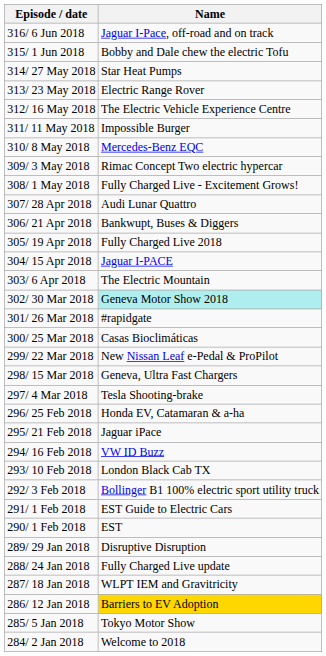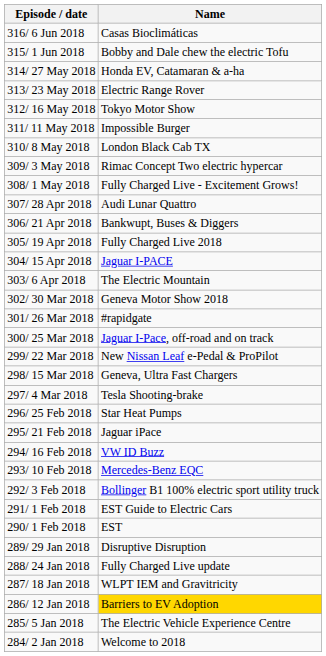316/ 6 Jun 2018 | Name: Jaguar I-Pace, off-road and on track -> Casas Bioclimáticas
314/ 27 May 2018 | Name: Star Heat Pumps -> Honda EV, Catamaran & a-ha
312/ 16 May 2018 | Name: The Electric Vehicle Experience Centre -> Tokyo Motor Show
310/ 8 May 2018 | Name: Mercedes-Benz EQC -> London Black Cab TX
302/ 30 Mar 2018 | Name: paleturquoise background -> no background
300/ 25 Mar 2018 | Name: Casas Bioclimáticas -> Jaguar I-Pace, off-road and on track
296/ 25 Feb 2018 | Name: Honda EV, Catamaran & a-ha -> Star Heat Pumps
293/ 10 Feb 2018 | Name: London Black Cab TX -> Mercedes-Benz EQC
285/ 5 Jan 2018 | Name: Tokyo Motor Show -> The Electric Vehicle Experience Centre
